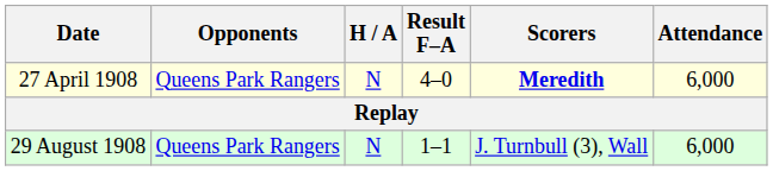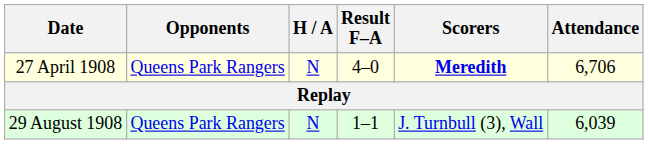27 April 1908 | Attendance: 6,000 -> 6,706
29 August 1908 | Attendance: 6,000 -> 6,039
